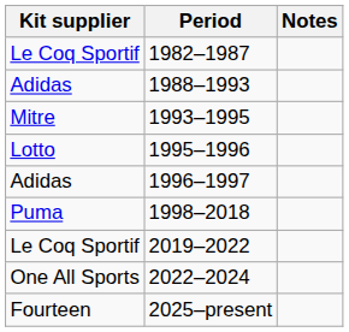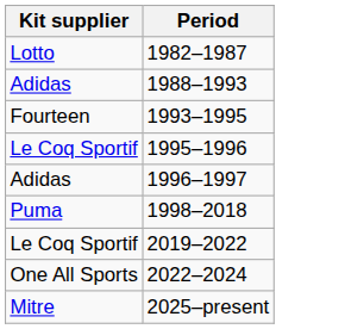- column: Notes
1982–1987 | Kit supplier: Le Coq Sportif -> Lotto
1993–1995 | Kit supplier: Mitre -> Fourteen
1995–1996 | Kit supplier: Lotto -> Le Coq Sportif
2025–present | Kit supplier: Fourteen -> Mitre
